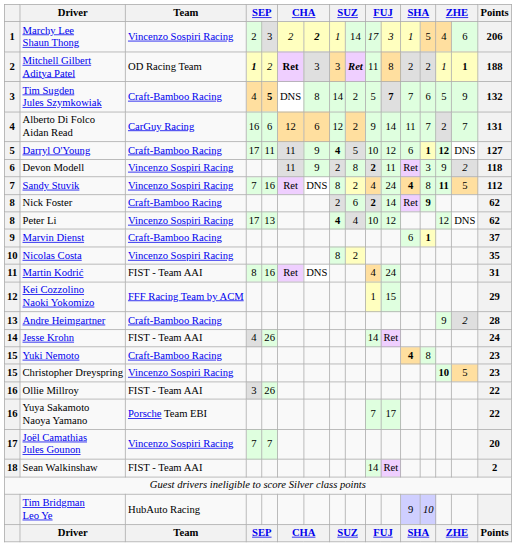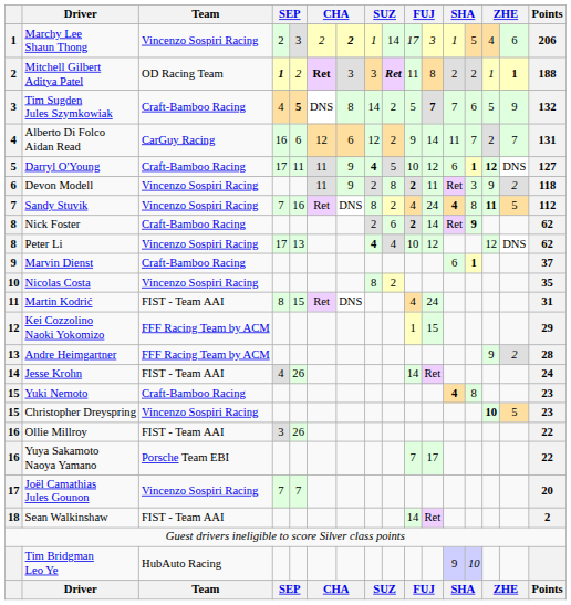Martin Kodrić | column 5: 16 -> 15
Andre Heimgartner | Team: Craft-Bamboo Racing -> FFF Racing Team by ACM
